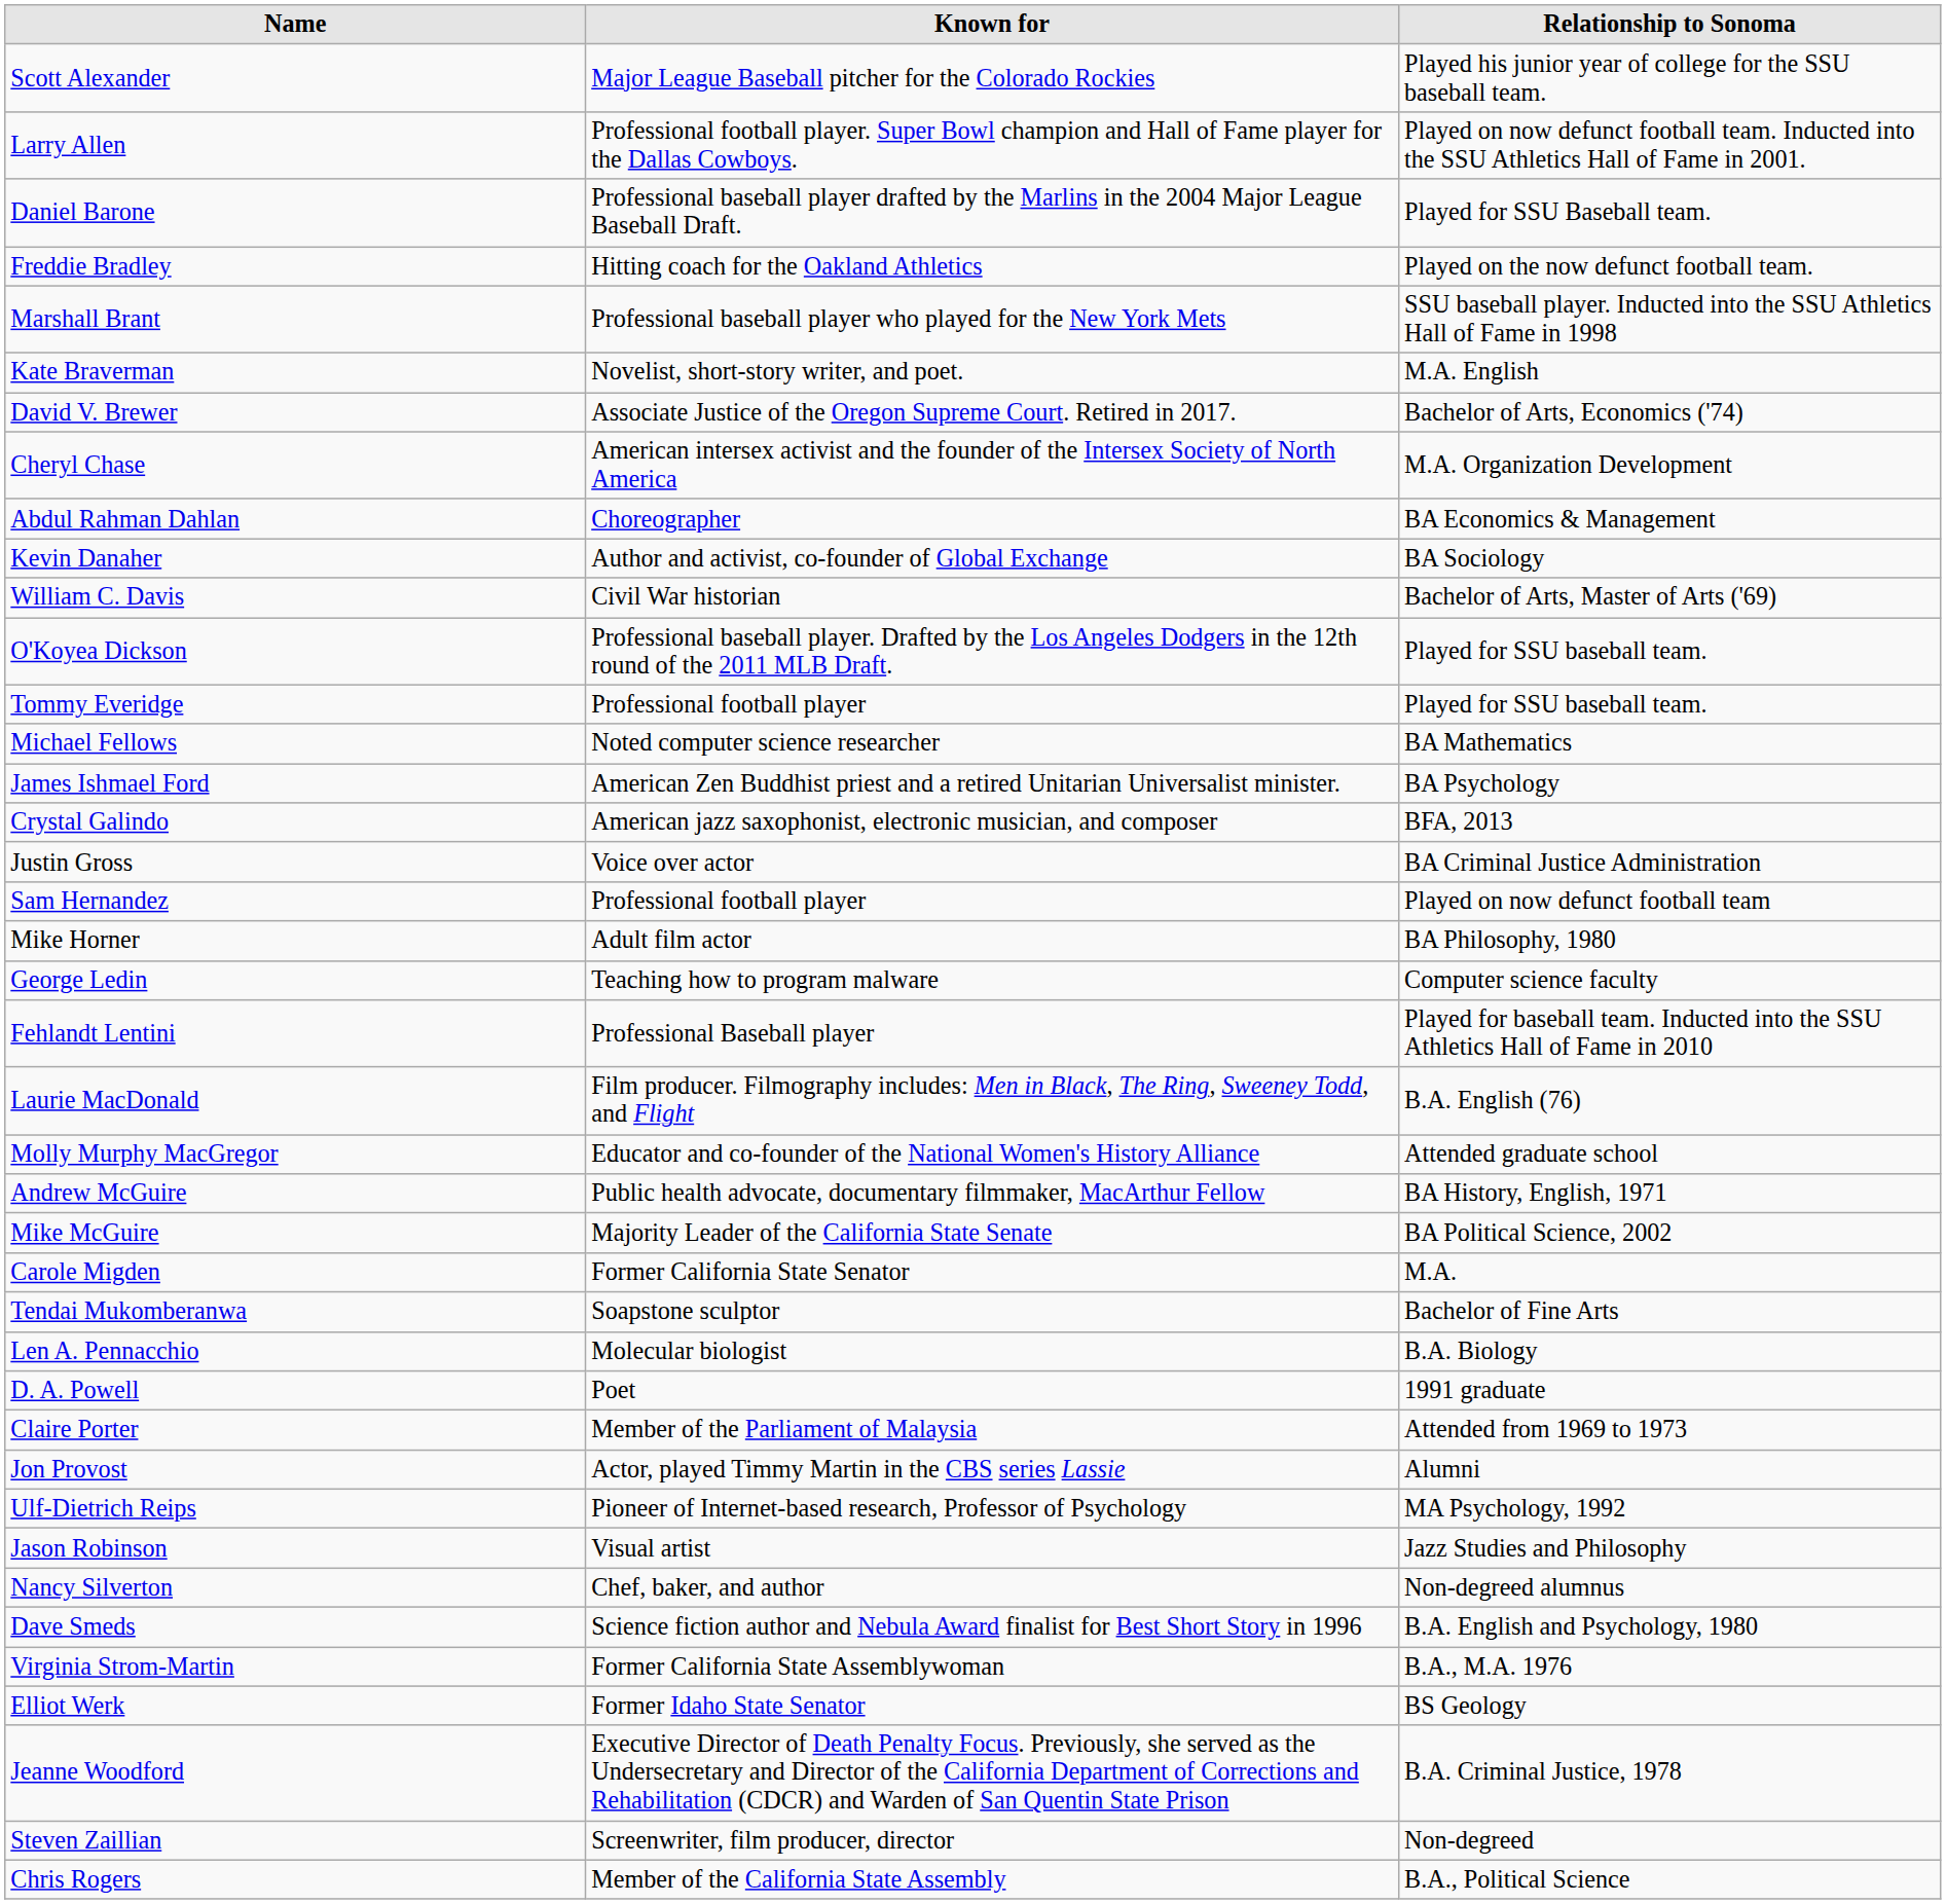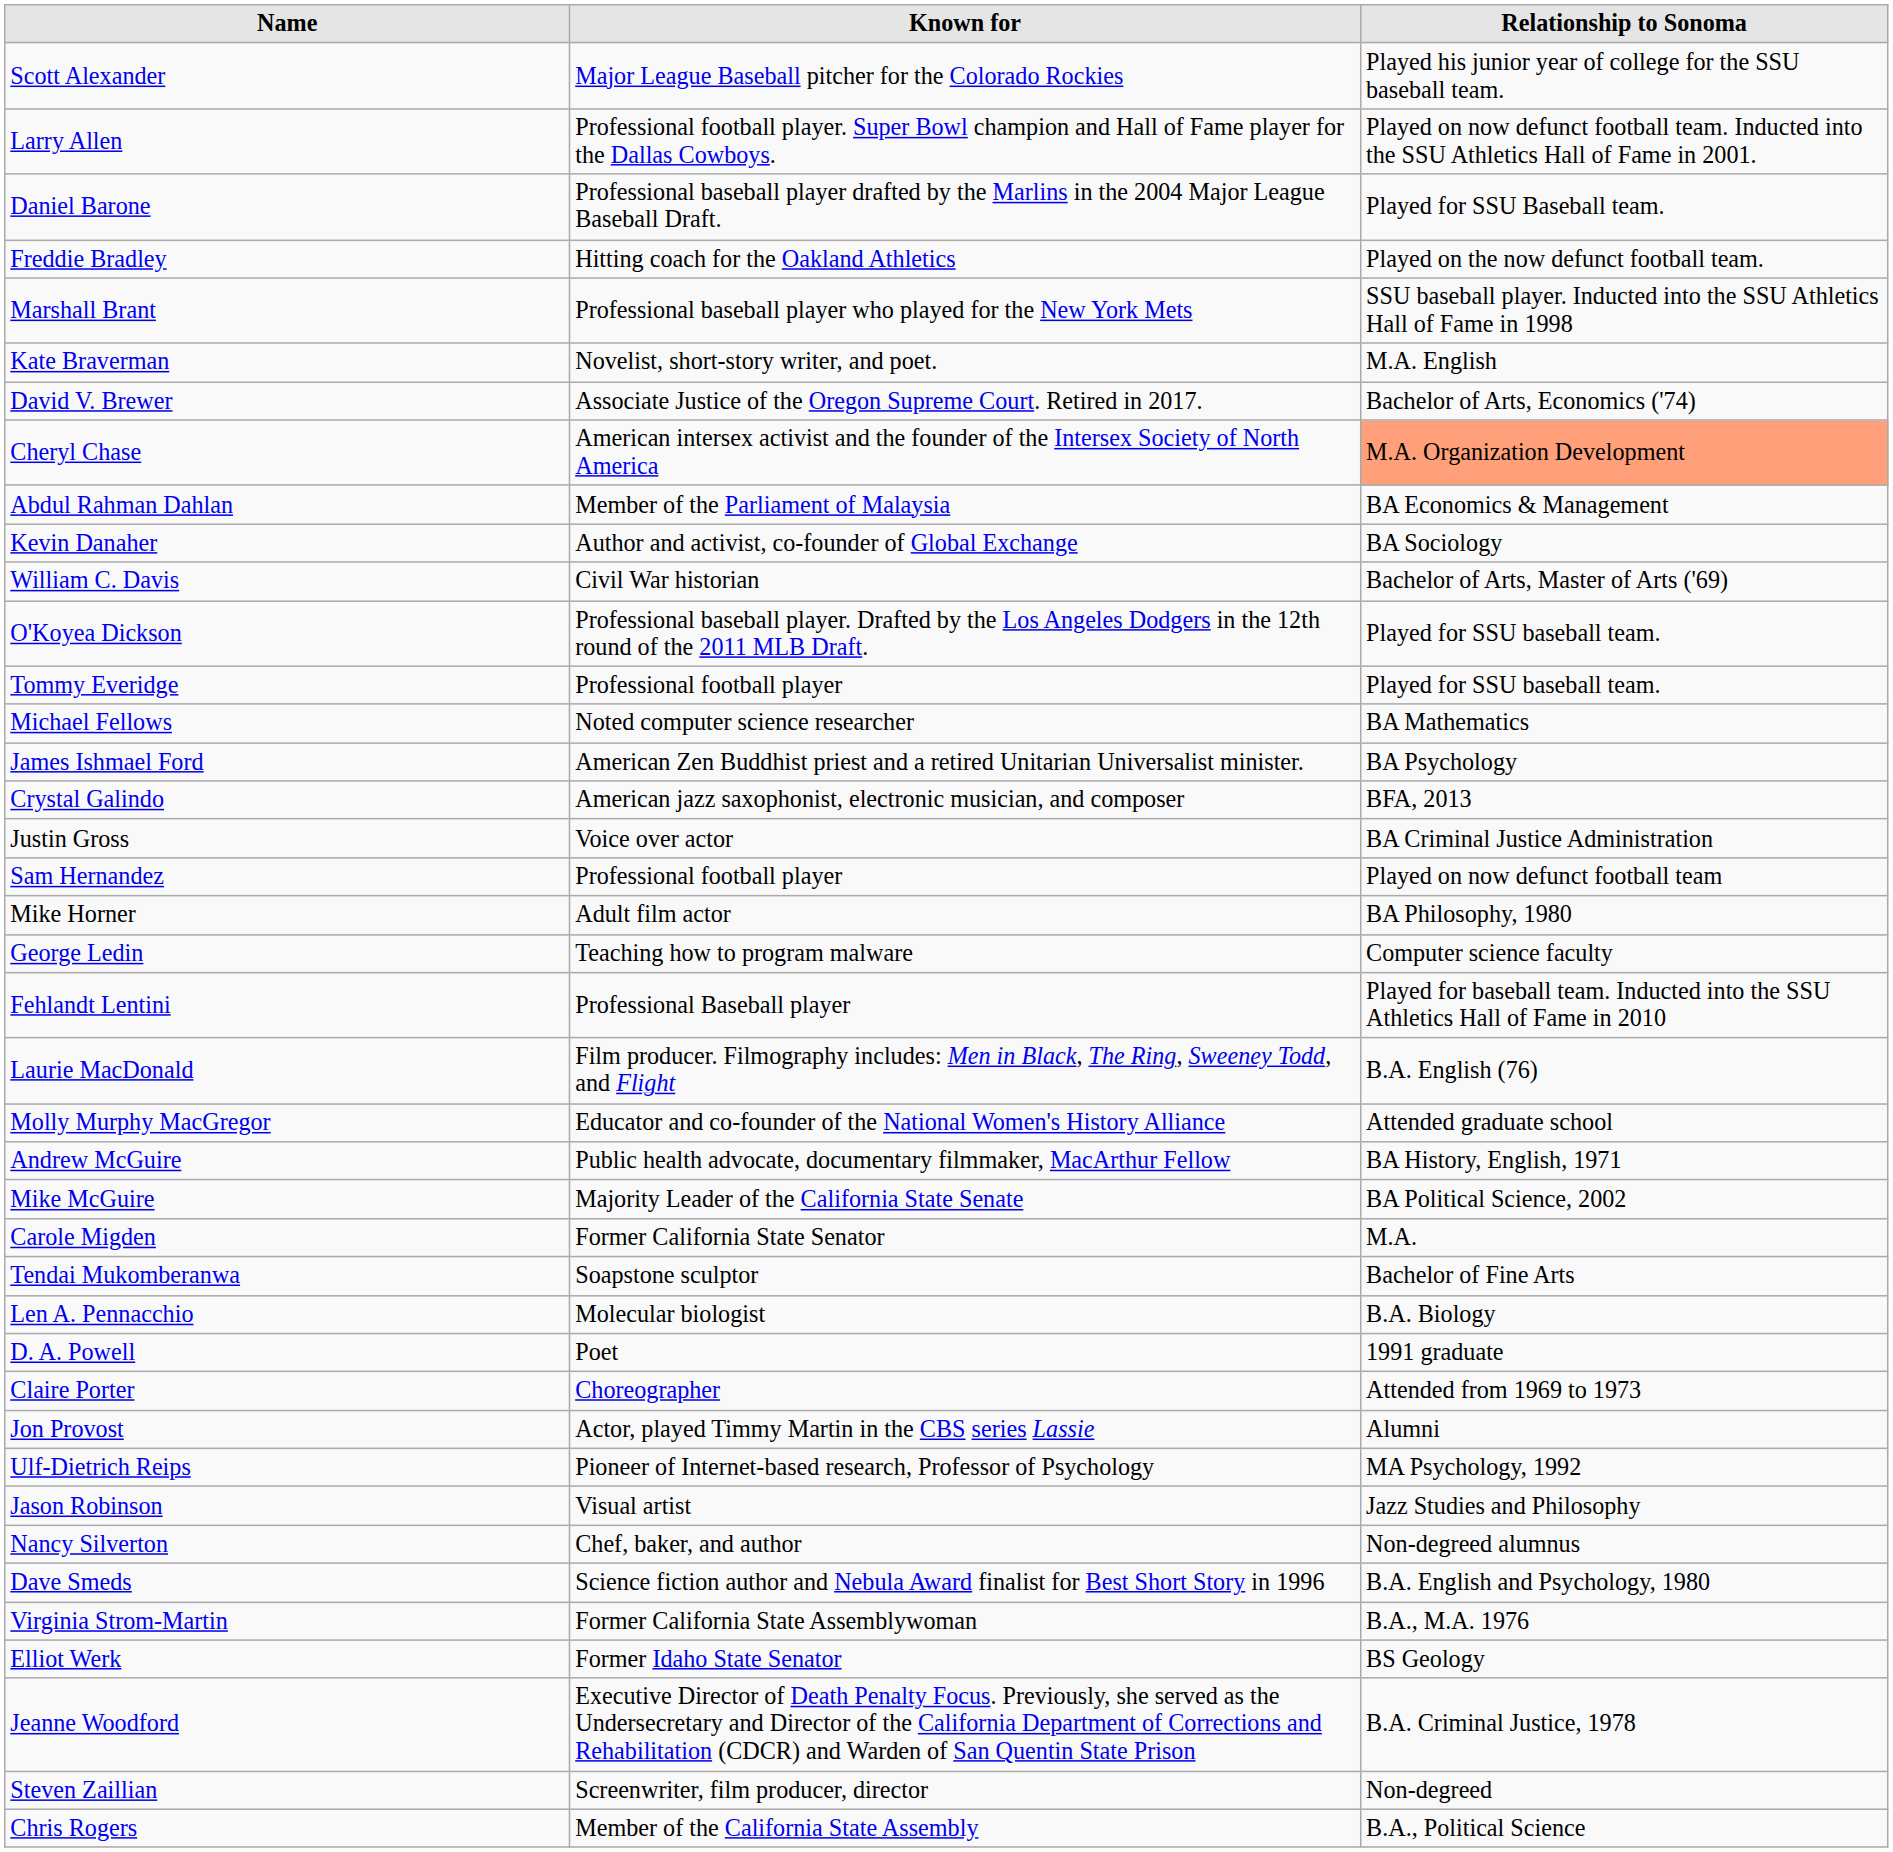Cheryl Chase | Relationship to Sonoma: no background -> lightsalmon background
Abdul Rahman Dahlan | Known for: Choreographer -> Member of the Parliament of Malaysia
Claire Porter | Known for: Member of the Parliament of Malaysia -> Choreographer
